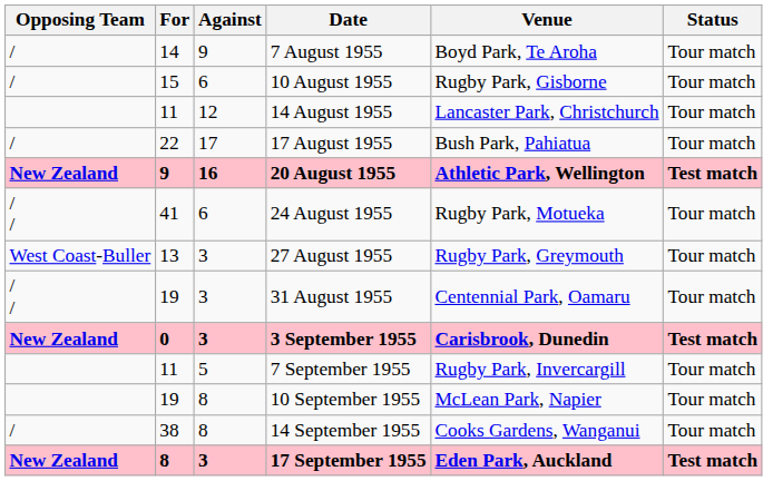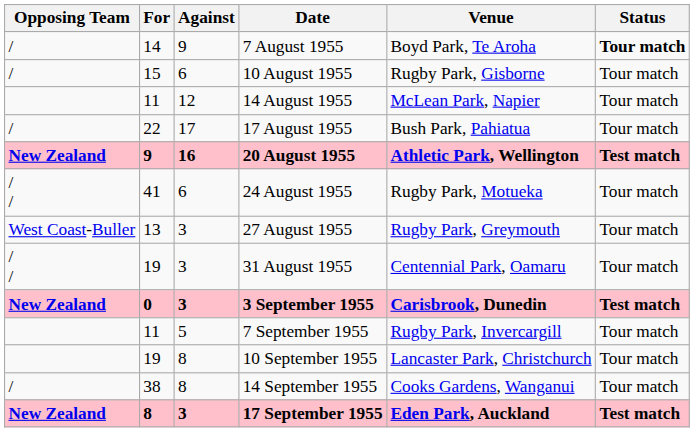7 August 1955 | Status: normal -> bold
14 August 1955 | Venue: Lancaster Park, Christchurch -> McLean Park, Napier
10 September 1955 | Venue: McLean Park, Napier -> Lancaster Park, Christchurch
